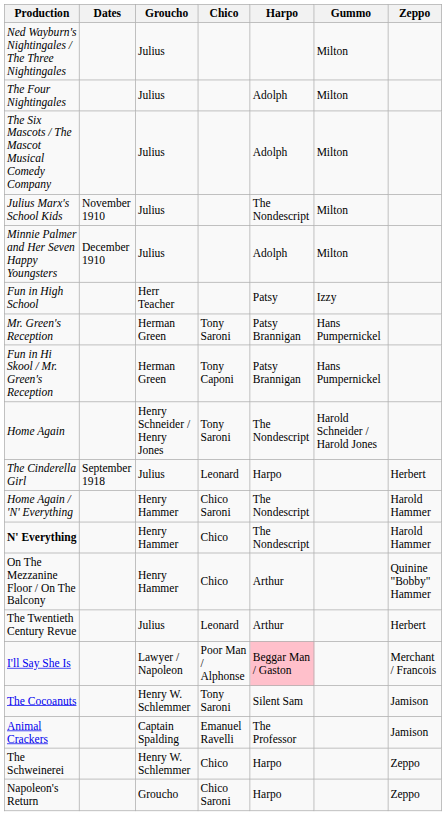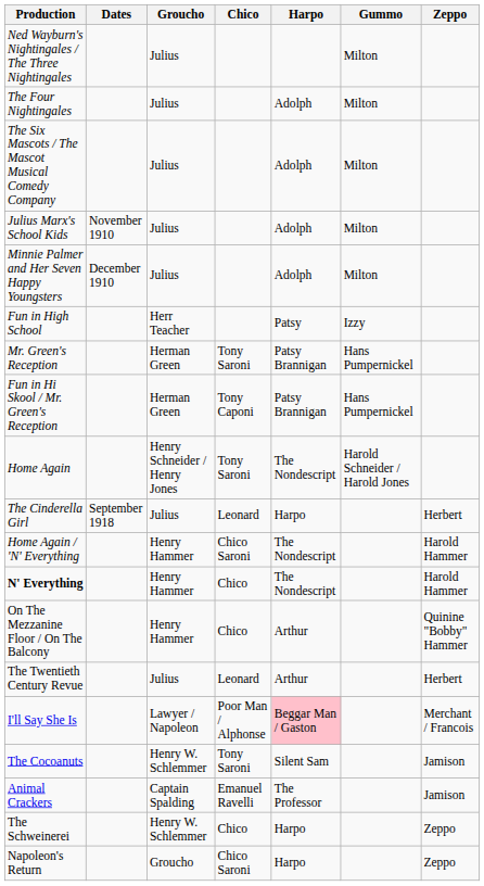Julius Marx's School Kids | Harpo: The Nondescript -> Adolph
